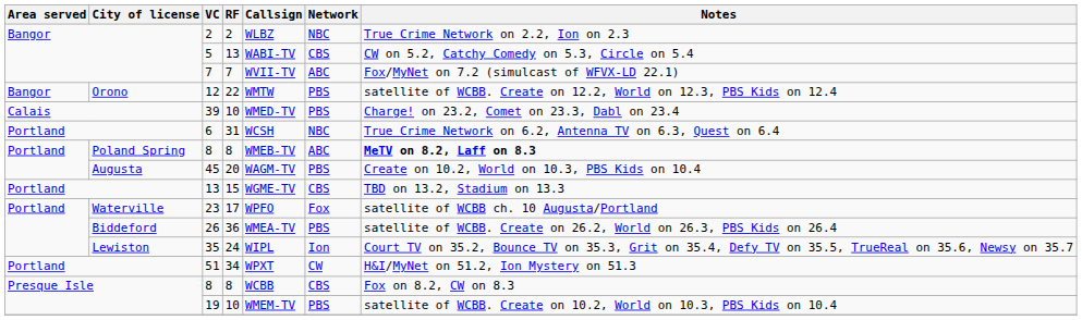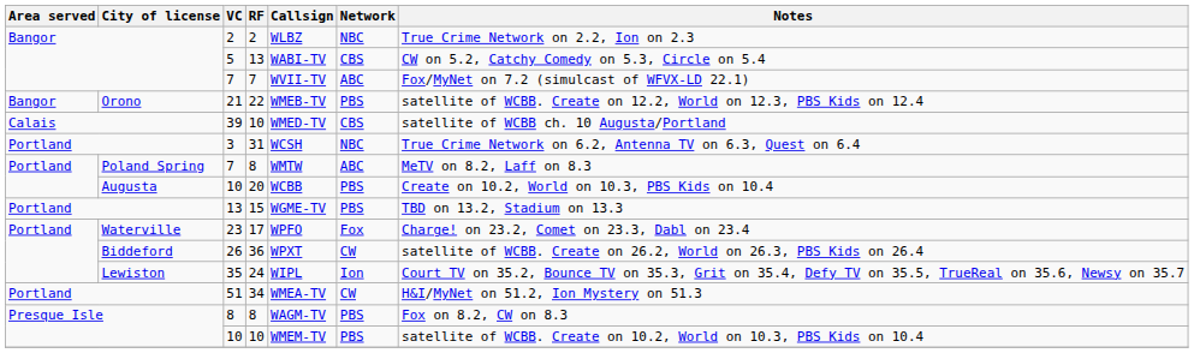22 | VC: 12 -> 21
22 | Callsign: WMTW -> WMEB-TV
Calais / 10 | Network: PBS -> CBS
Calais / 10 | Notes: Charge! on 23.2, Comet on 23.3, Dabl on 23.4 -> satellite of WCBB ch. 10 Augusta/Portland
31 | VC: 6 -> 3
Poland Spring / 8 | VC: 8 -> 7
Poland Spring / 8 | Callsign: WMEB-TV -> WMTW
Poland Spring / 8 | Notes: bold -> normal
20 | VC: 45 -> 10
20 | Callsign: WAGM-TV -> WCBB
15 | Network: CBS -> PBS
17 | Notes: satellite of WCBB ch. 10 Augusta/Portland -> Charge! on 23.2, Comet on 23.3, Dabl on 23.4
36 | Callsign: WMEA-TV -> WPXT
36 | Network: PBS -> CW
34 | Callsign: WPXT -> WMEA-TV
Presque Isle / 8 | Callsign: WCBB -> WAGM-TV
Presque Isle / 8 | Network: CBS -> PBS
Presque Isle / 10 | VC: 19 -> 10
